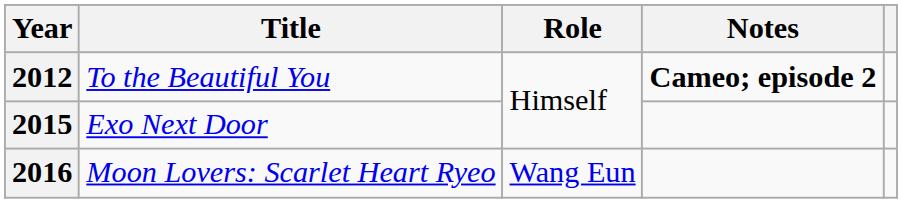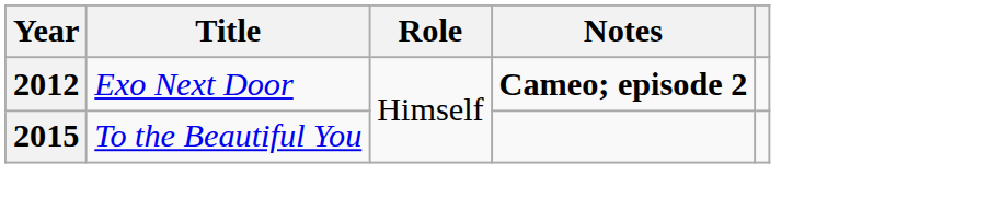2012 | Title: To the Beautiful You -> Exo Next Door
2015 | Title: Exo Next Door -> To the Beautiful You
- row: 2016 | Moon Lovers: Scarlet Heart Ryeo | Wang Eun
